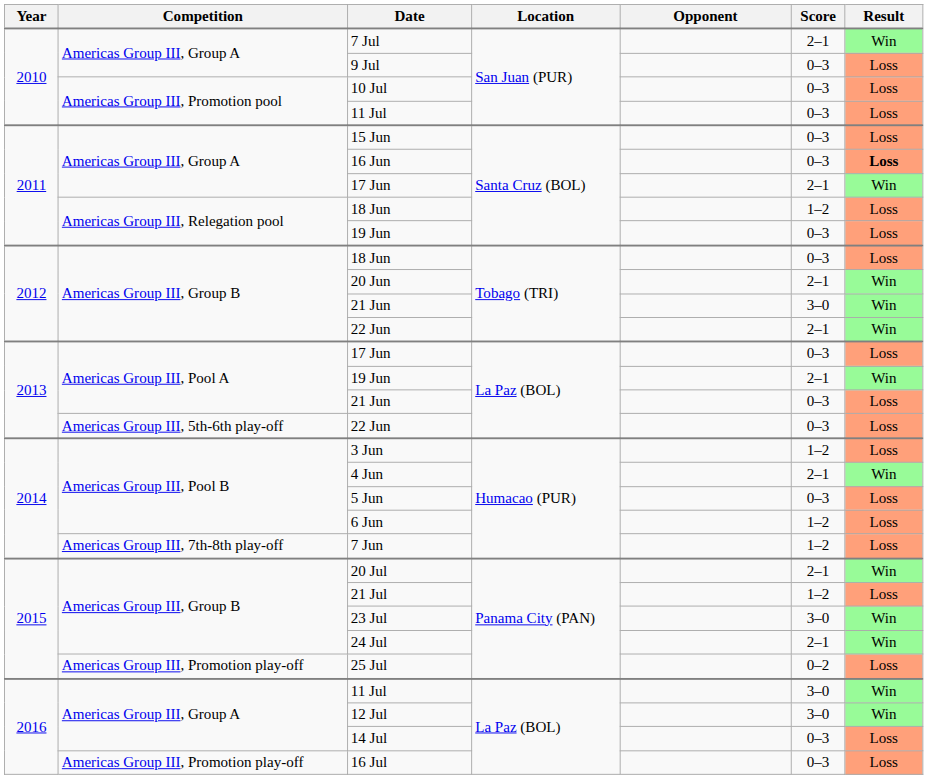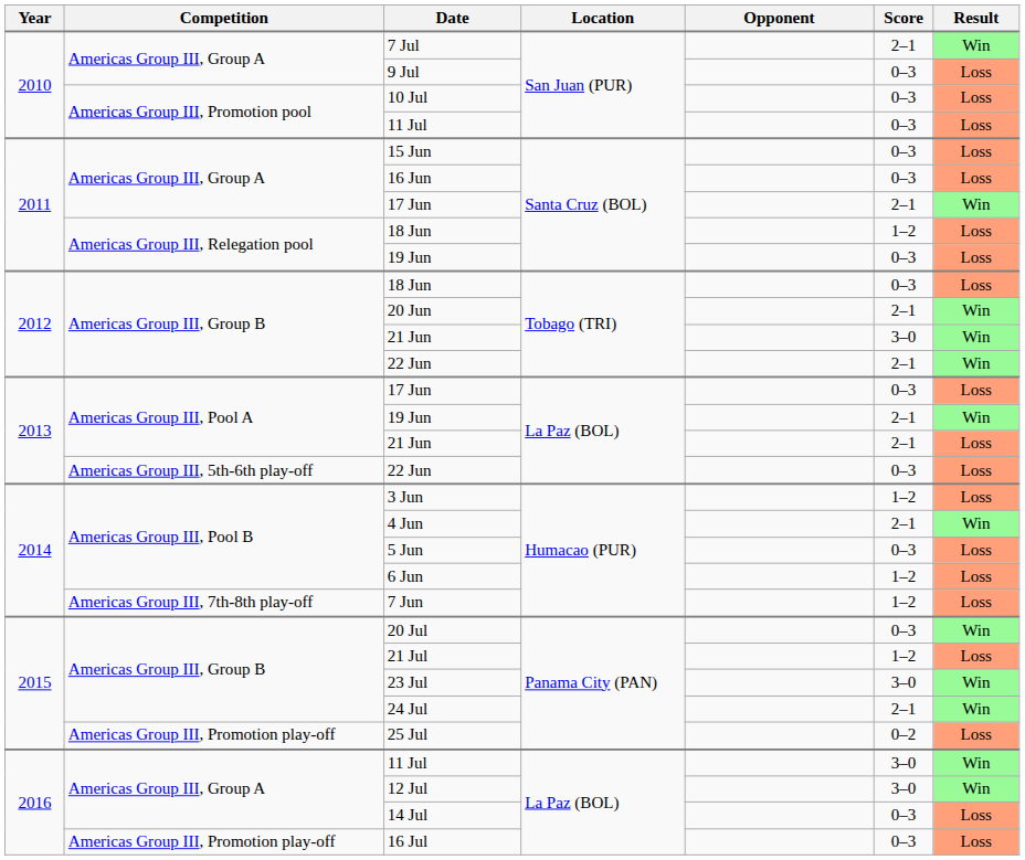16 Jun | Result: bold -> normal
Americas Group III, Pool A / 21 Jun | Score: 0–3 -> 2–1
20 Jul | Score: 2–1 -> 0–3
